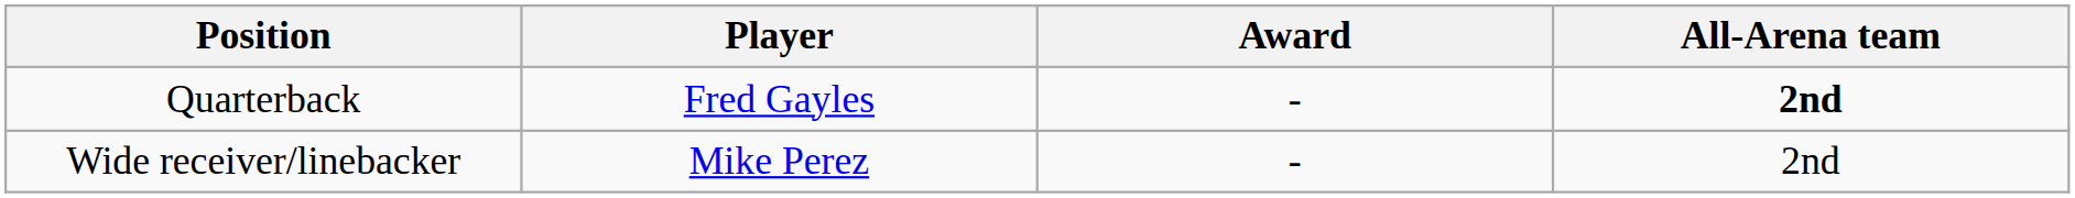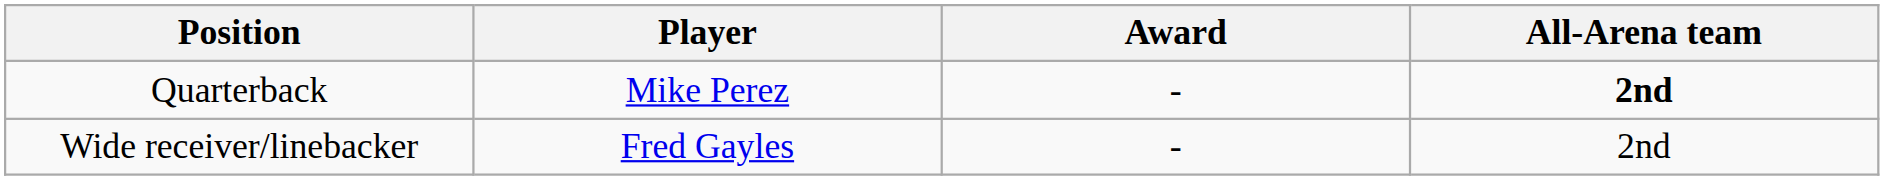Quarterback | Player: Fred Gayles -> Mike Perez
Wide receiver/linebacker | Player: Mike Perez -> Fred Gayles
